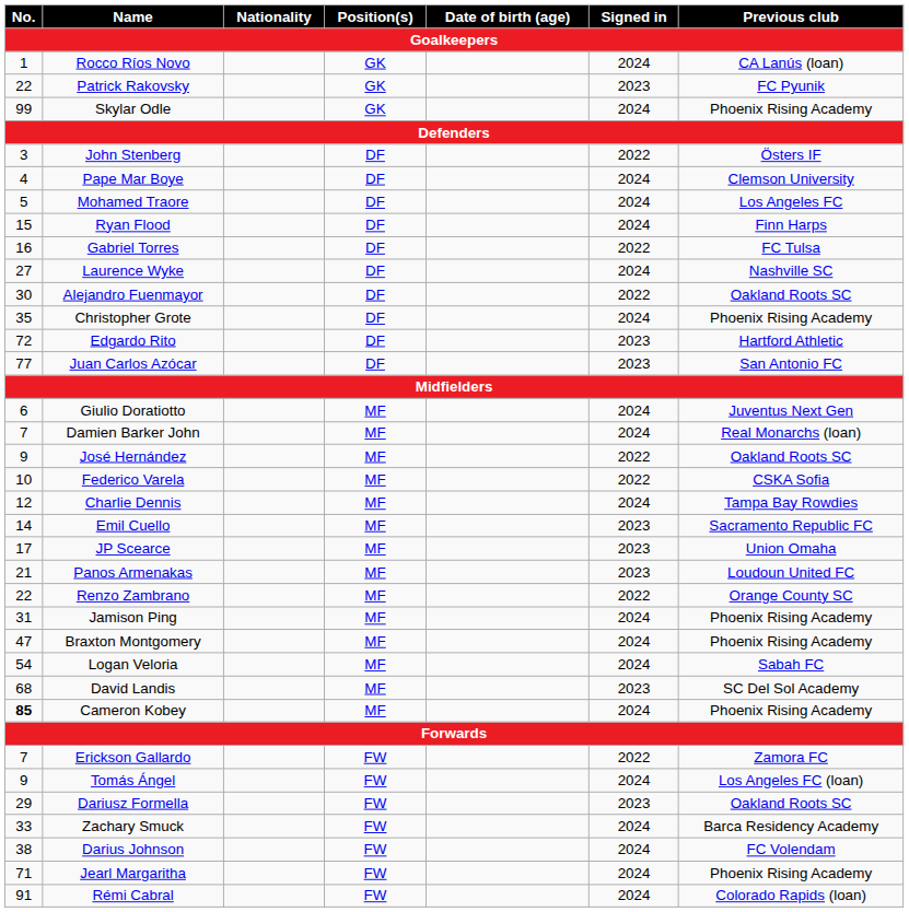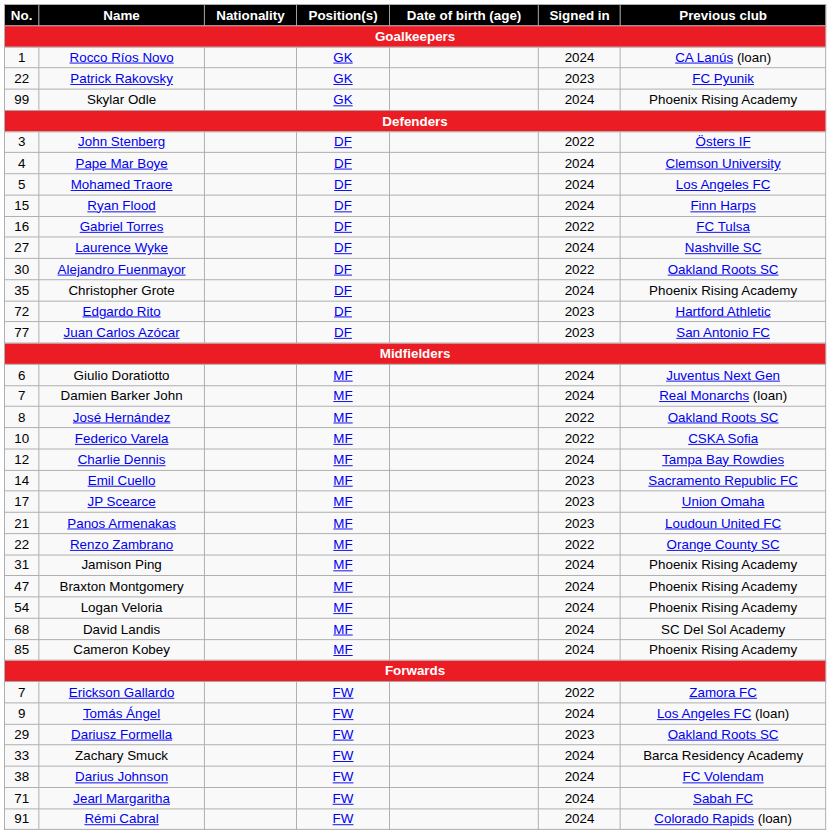José Hernández | No.: 9 -> 8
Logan Veloria | Previous club: Sabah FC -> Phoenix Rising Academy
David Landis | Signed in: 2023 -> 2024
Cameron Kobey | No.: bold -> normal
Jearl Margaritha | Previous club: Phoenix Rising Academy -> Sabah FC
